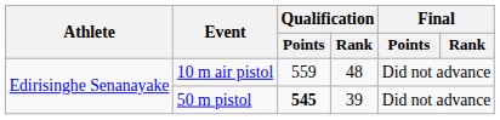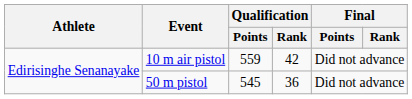10 m air pistol | Qualification / Rank: 48 -> 42
50 m pistol | Qualification / Points: bold -> normal
50 m pistol | Qualification / Rank: 39 -> 36
